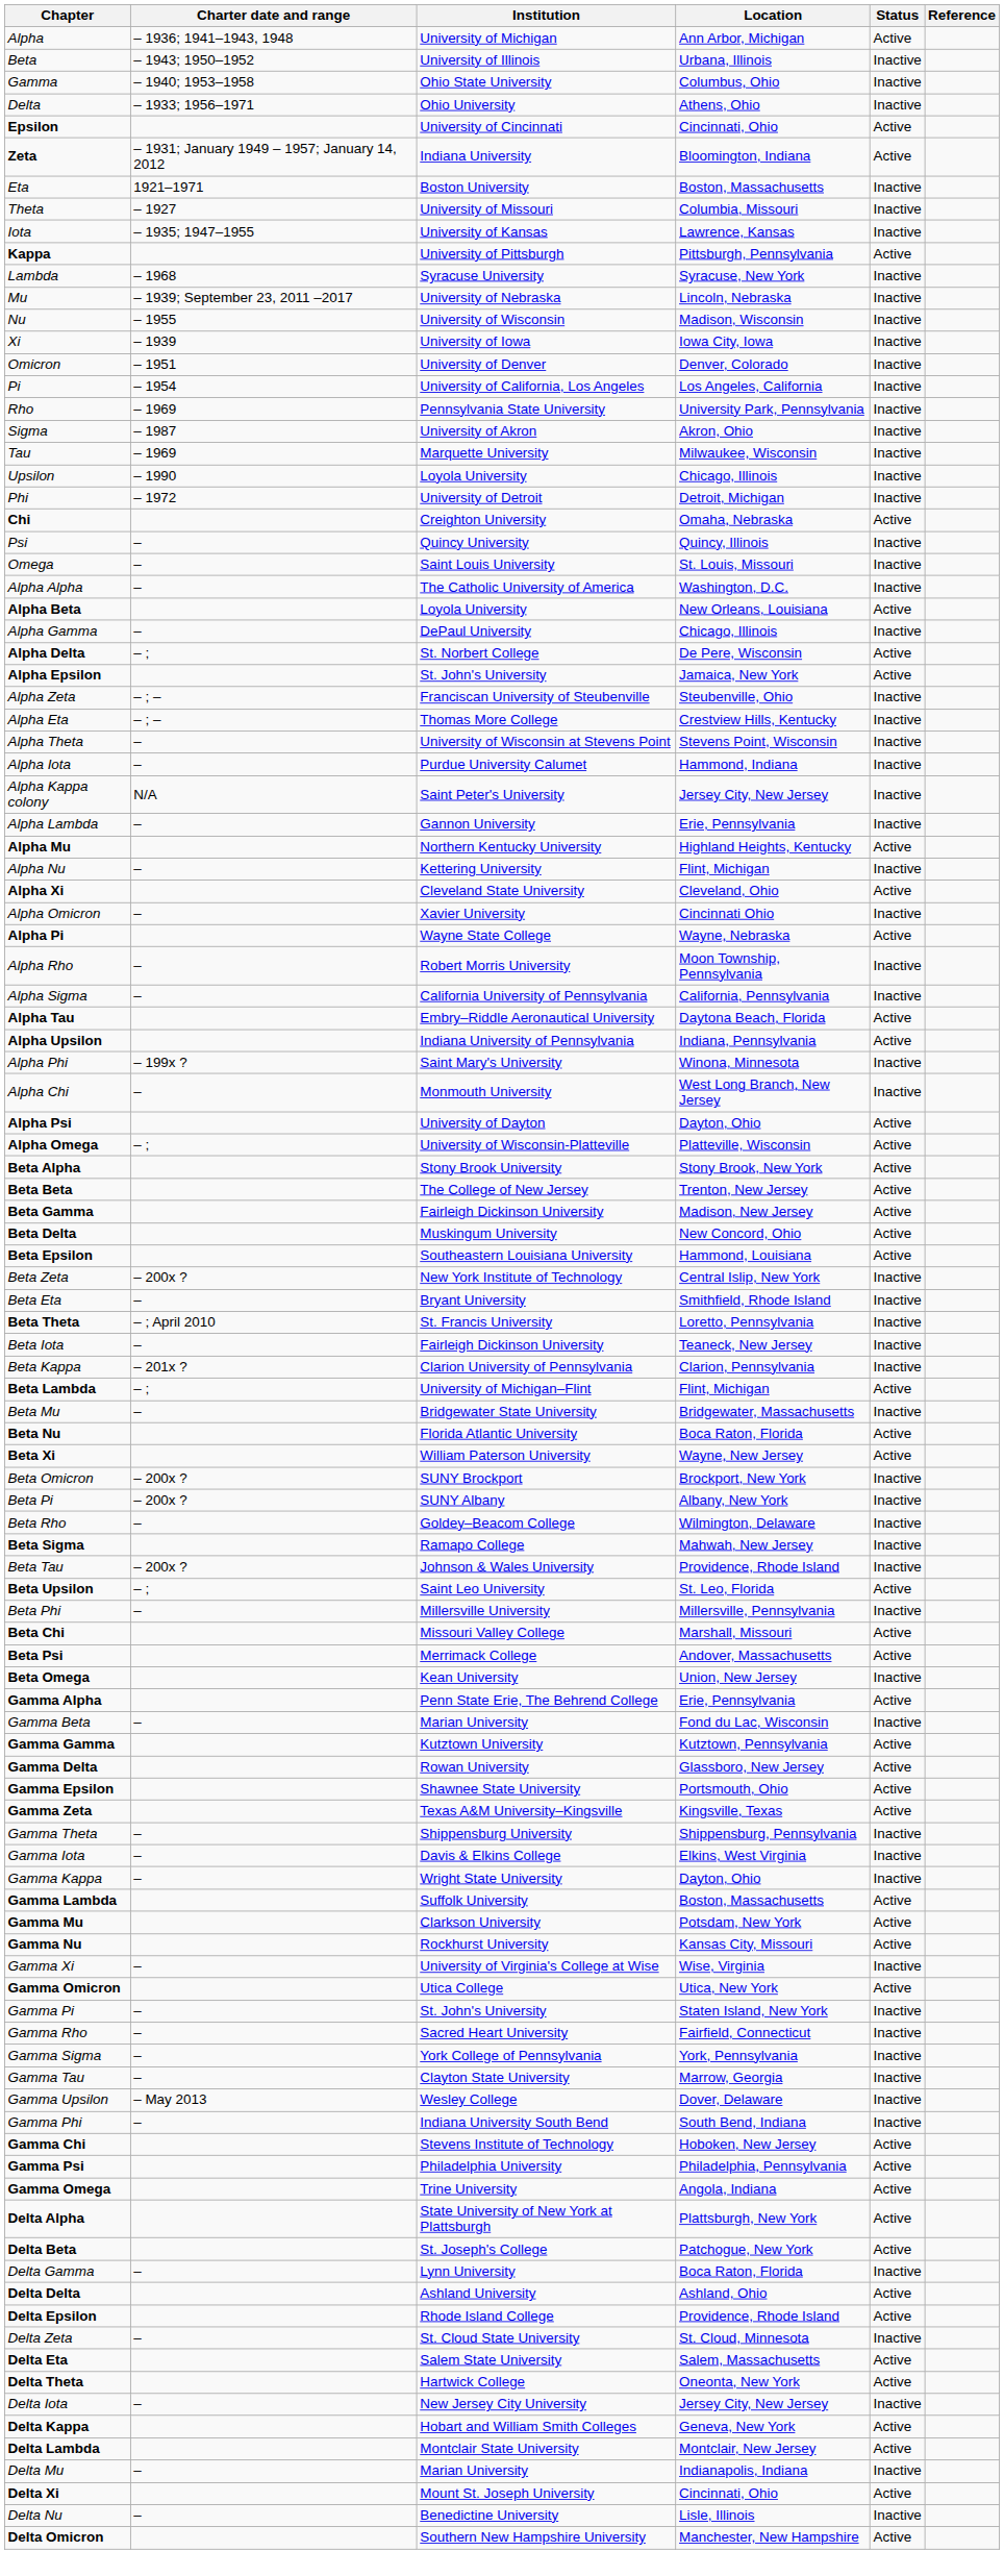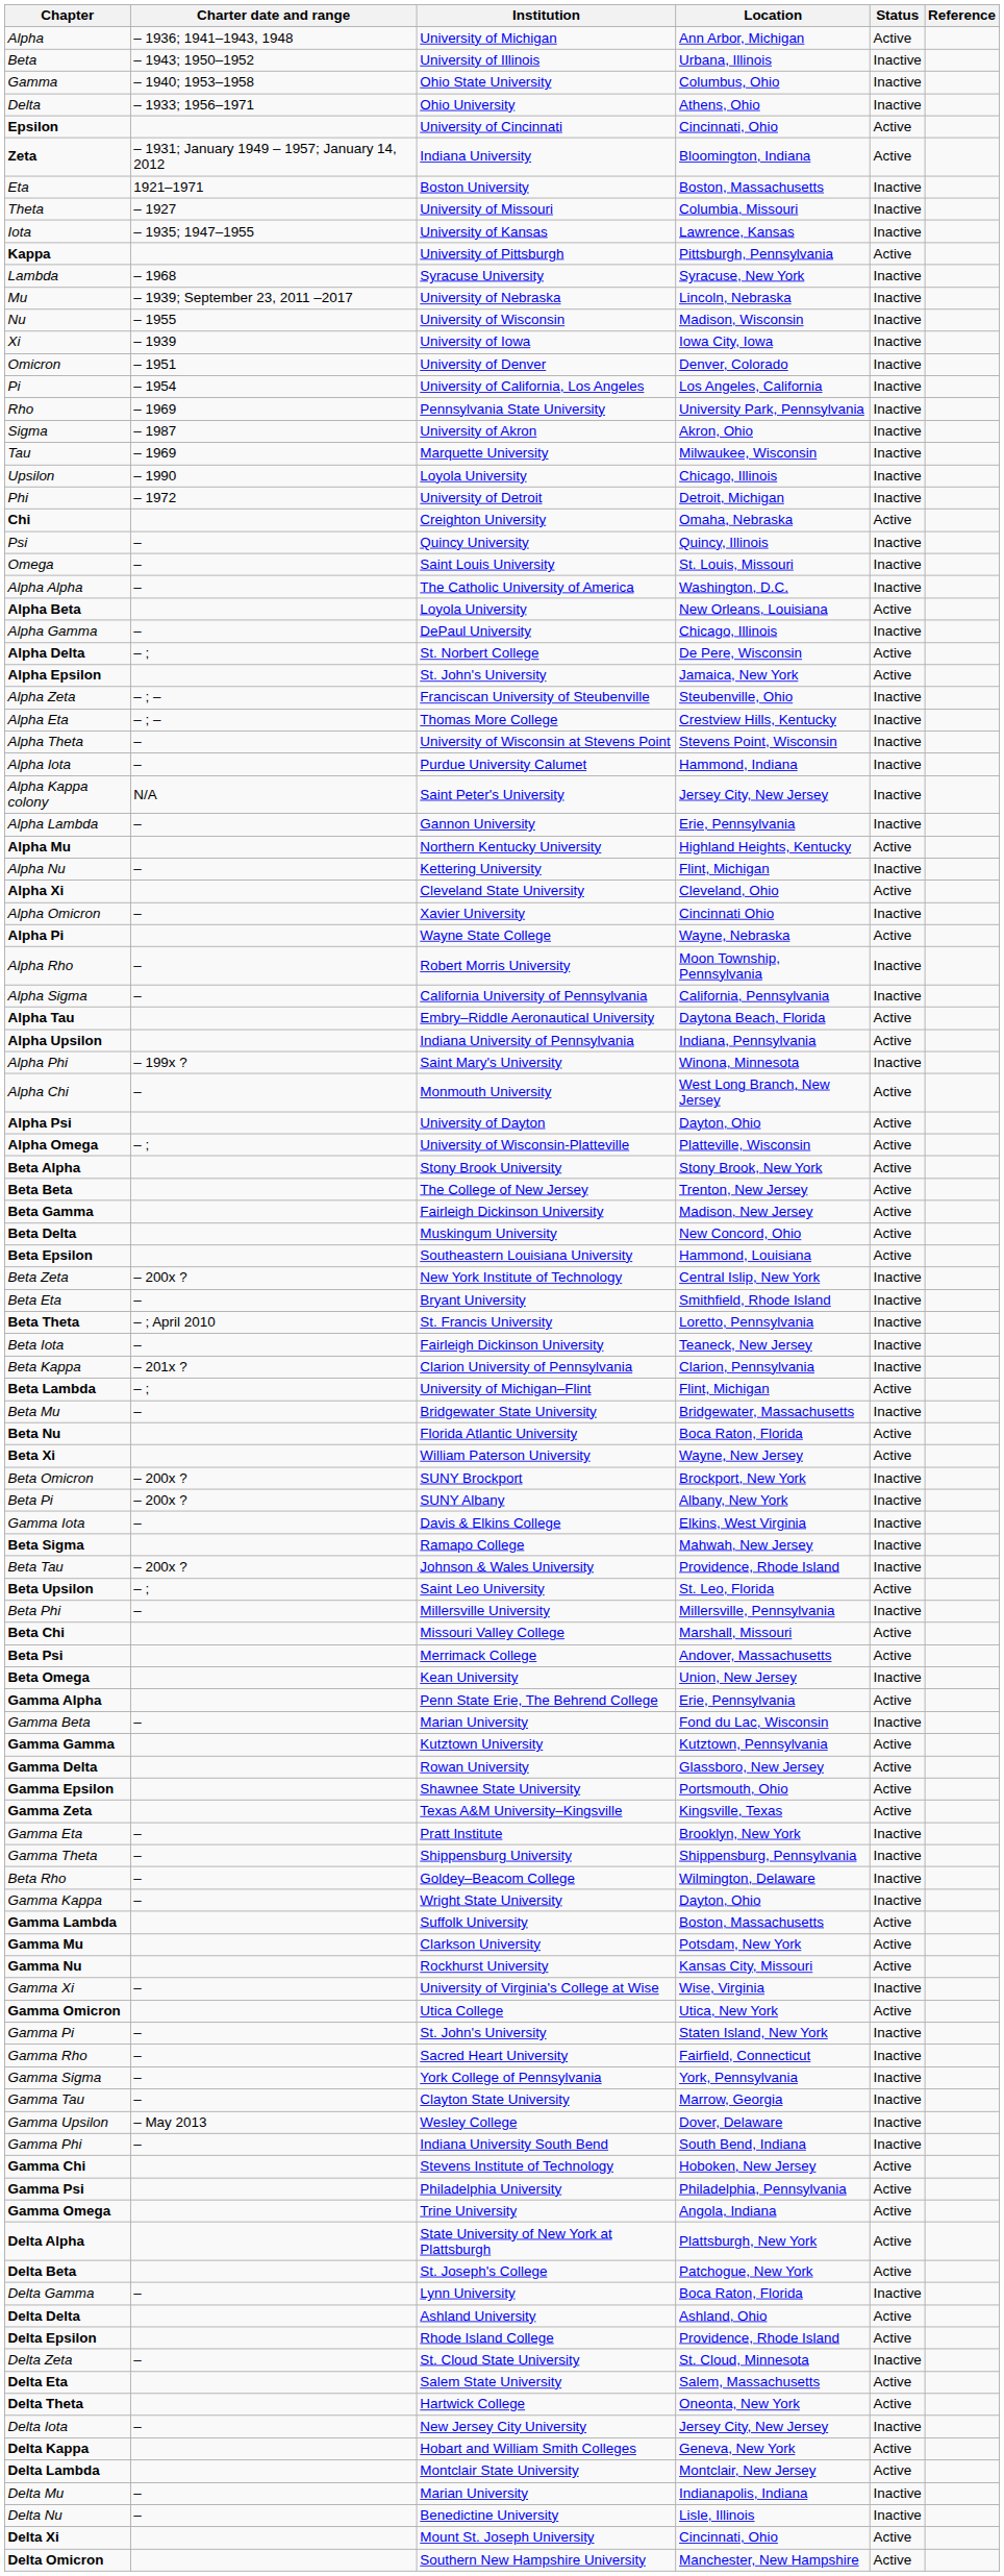Alpha Chi | Status: Inactive -> Active
rows swapped: Beta Rho <-> Gamma Iota
+ row: Gamma Eta | – | Pratt Institute | Brooklyn, New York | Inactive
rows swapped: Delta Nu <-> Delta Xi
